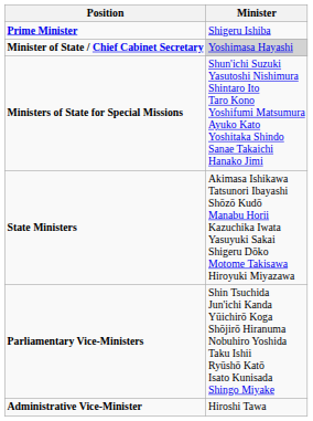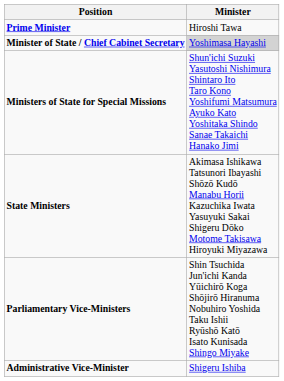Prime Minister | Minister: Shigeru Ishiba -> Hiroshi Tawa
Administrative Vice-Minister | Minister: Hiroshi Tawa -> Shigeru Ishiba
